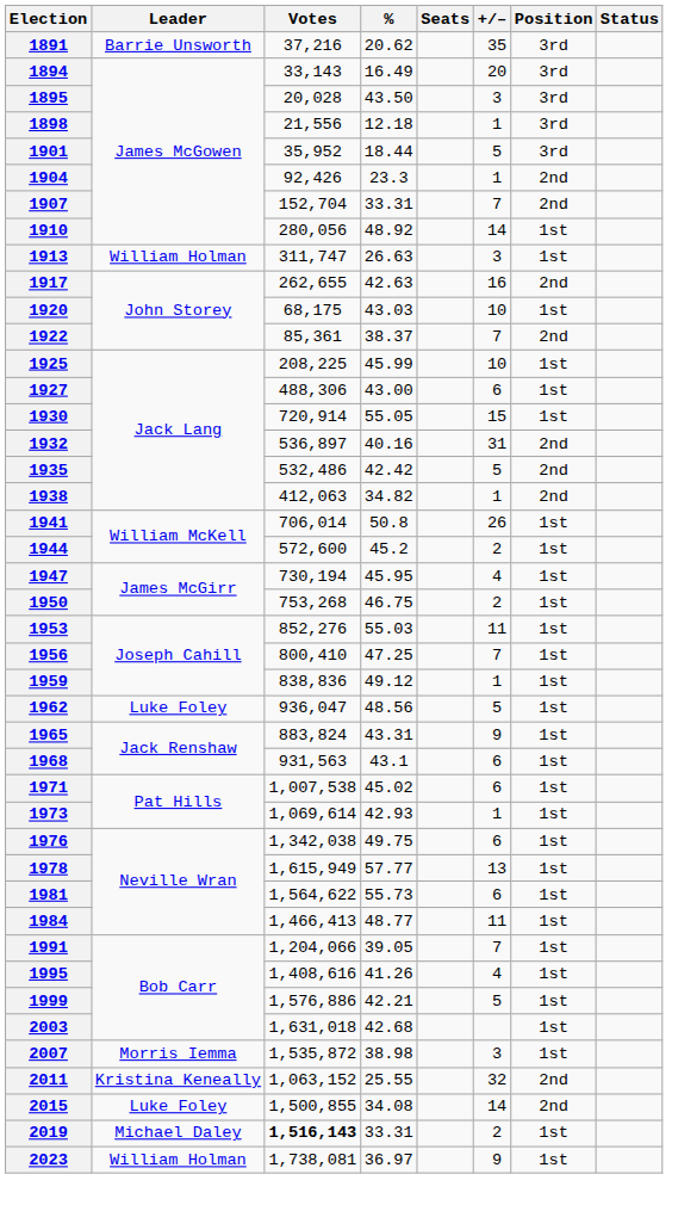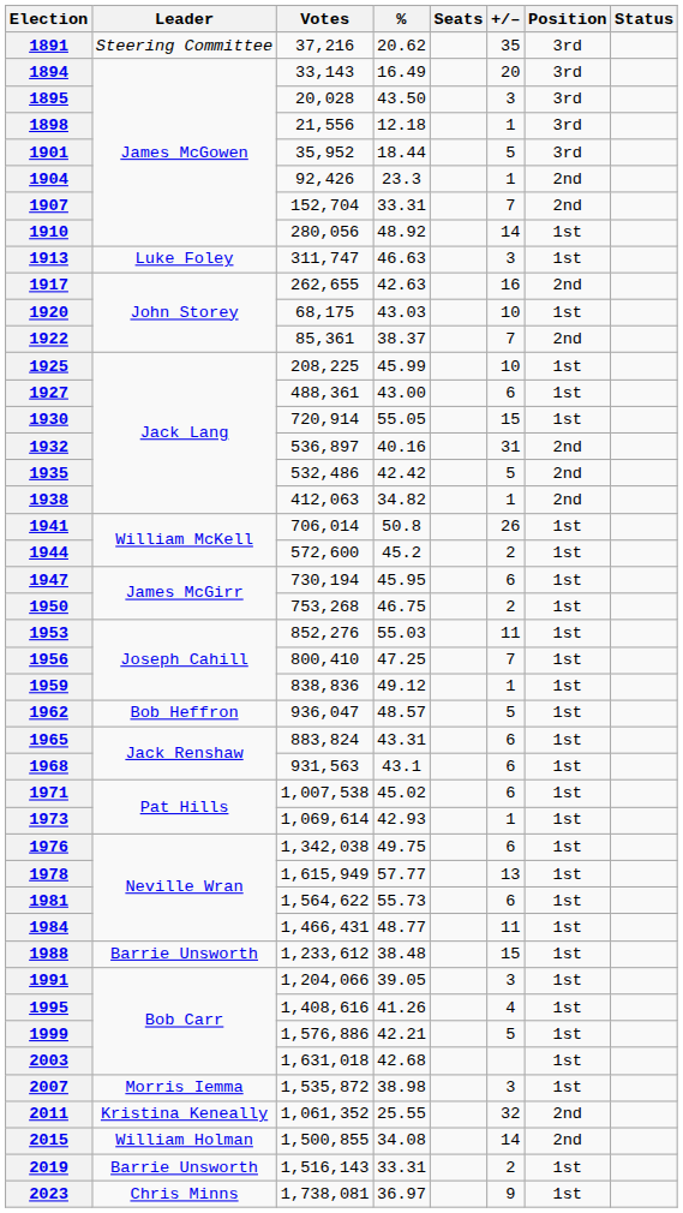1891 | Leader: Barrie Unsworth -> Steering Committee
1913 | Leader: William Holman -> Luke Foley
1913 | %: 26.63 -> 46.63
1927 | Votes: 488,306 -> 488,361
1947 | +/–: 4 -> 6
1962 | Leader: Luke Foley -> Bob Heffron
1962 | %: 48.56 -> 48.57
1965 | +/–: 9 -> 6
1984 | Votes: 1,466,413 -> 1,466,431
+ row: 1988 | Barrie Unsworth | 1,233,612 | 38.48 | 15 | 1st
1991 | +/–: 7 -> 3
2011 | Votes: 1,063,152 -> 1,061,352
2015 | Leader: Luke Foley -> William Holman
2019 | Leader: Michael Daley -> Barrie Unsworth
2019 | Votes: bold -> normal
2023 | Leader: William Holman -> Chris Minns
